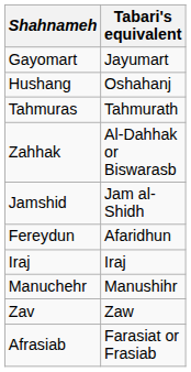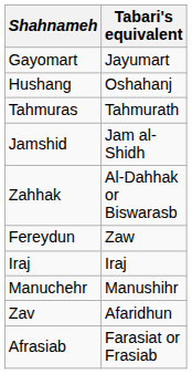rows swapped: Jamshid <-> Zahhak
Fereydun | Tabari's equivalent: Afaridhun -> Zaw
Zav | Tabari's equivalent: Zaw -> Afaridhun
